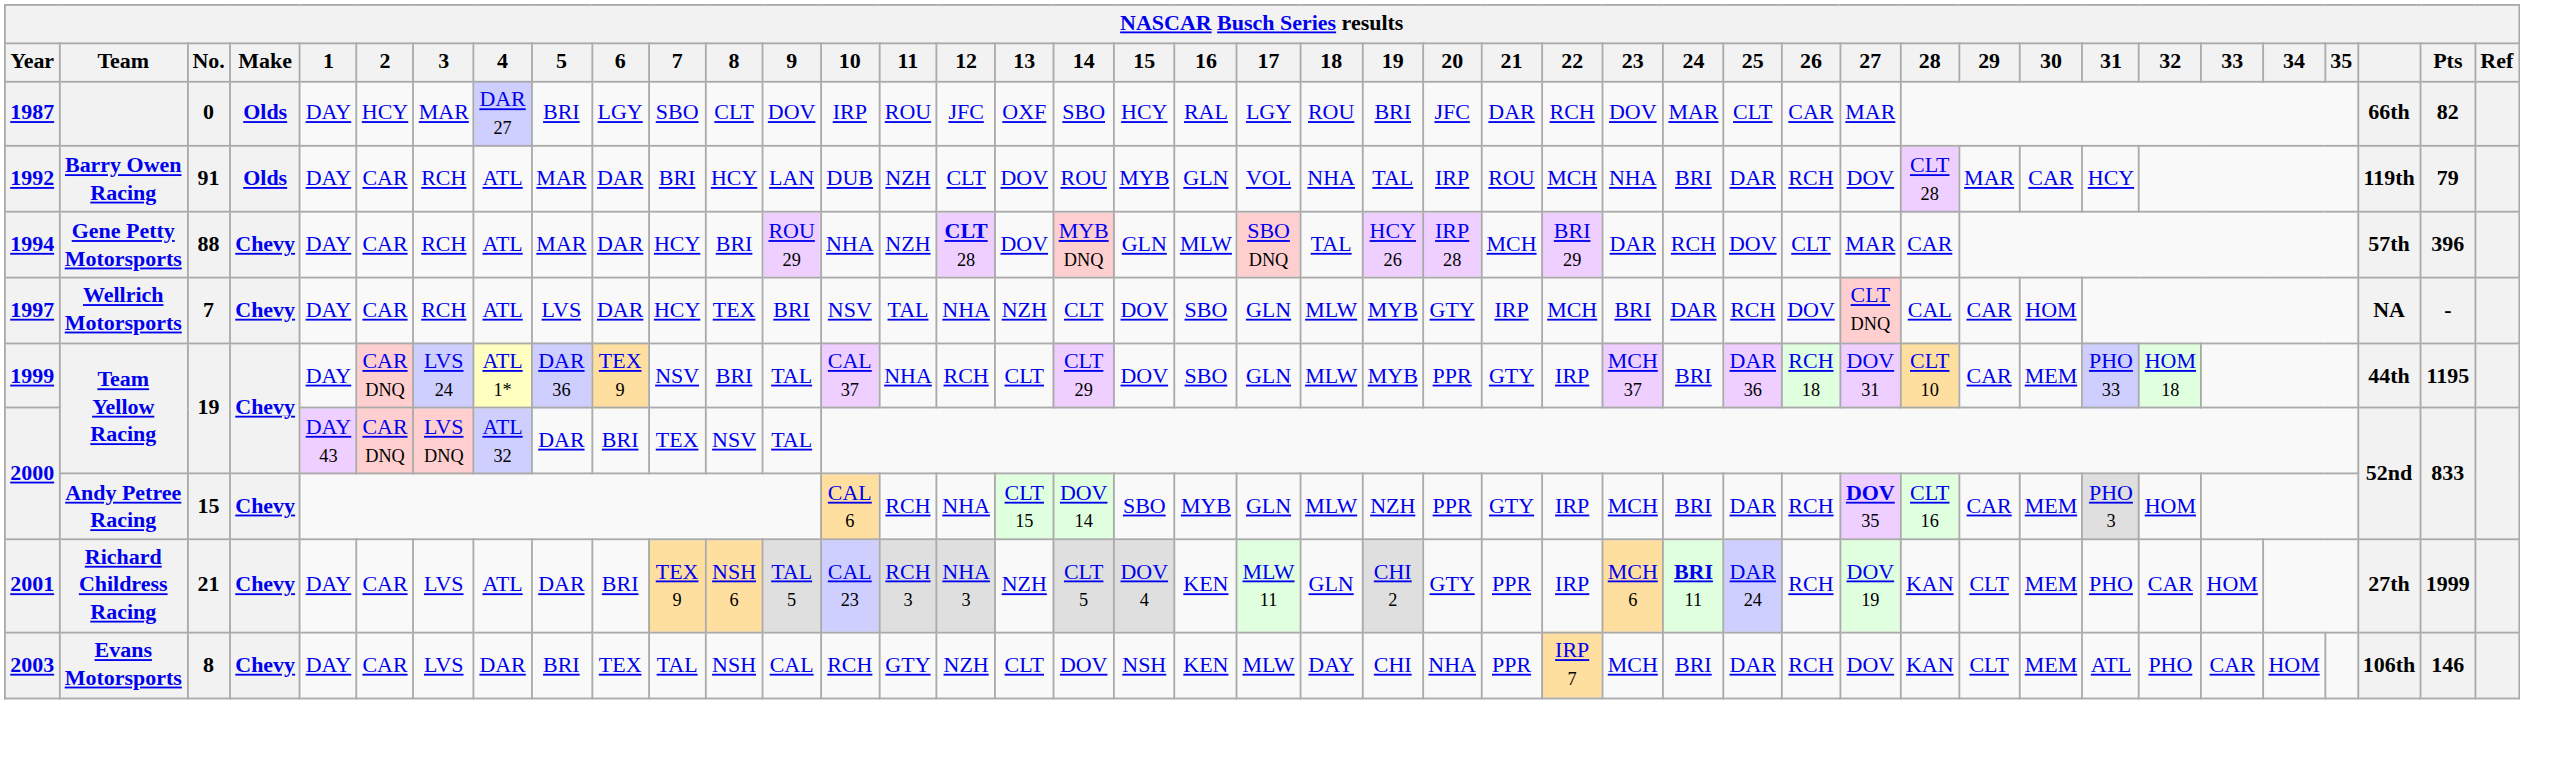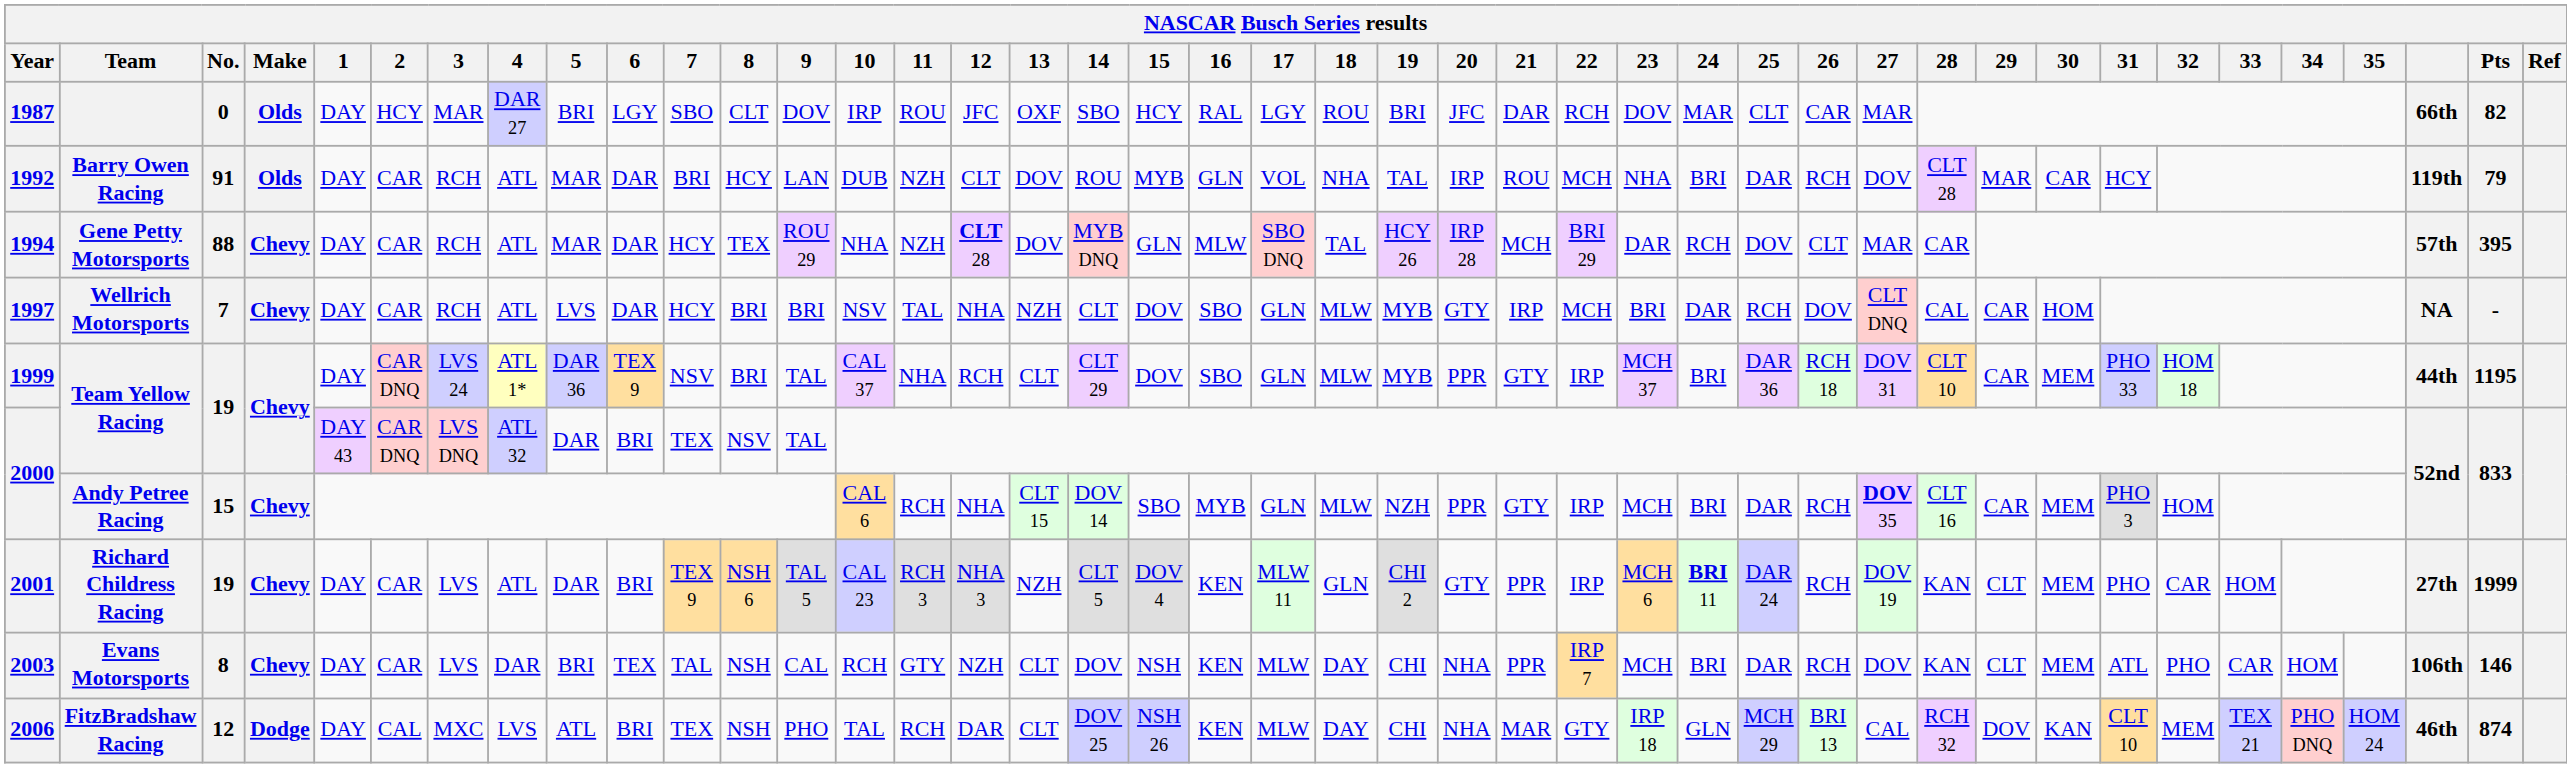Gene Petty Motorsports | 8: BRI -> TEX
Gene Petty Motorsports | Pts: 396 -> 395
Wellrich Motorsports | 8: TEX -> BRI
Richard Childress Racing | No.: 21 -> 19
+ row: 2006 | FitzBradshaw Racing | 12 | Dodge | DAY | CAL | MXC | LVS | ATL | BRI | TEX | NSH | PHO | TAL | RCH | DAR | CLT | DOV 25 | NSH 26 | KEN | MLW | DAY | CHI | NHA | MAR | GTY | IRP 18 | GLN | MCH 29 | BRI 13 | CAL | RCH 32 | DOV | KAN | CLT 10 | MEM | TEX 21 | PHO DNQ | HOM 24 | 46th | 874
